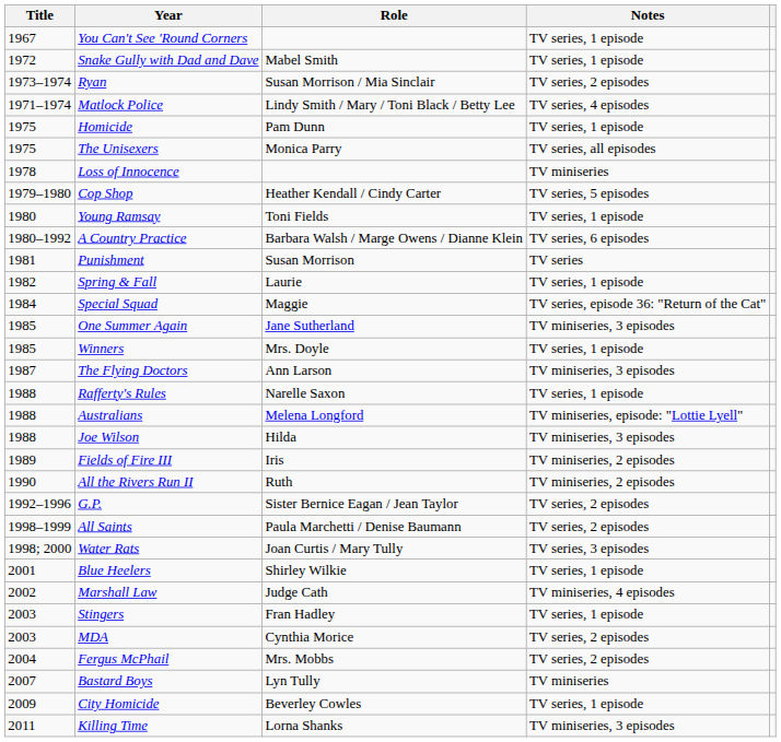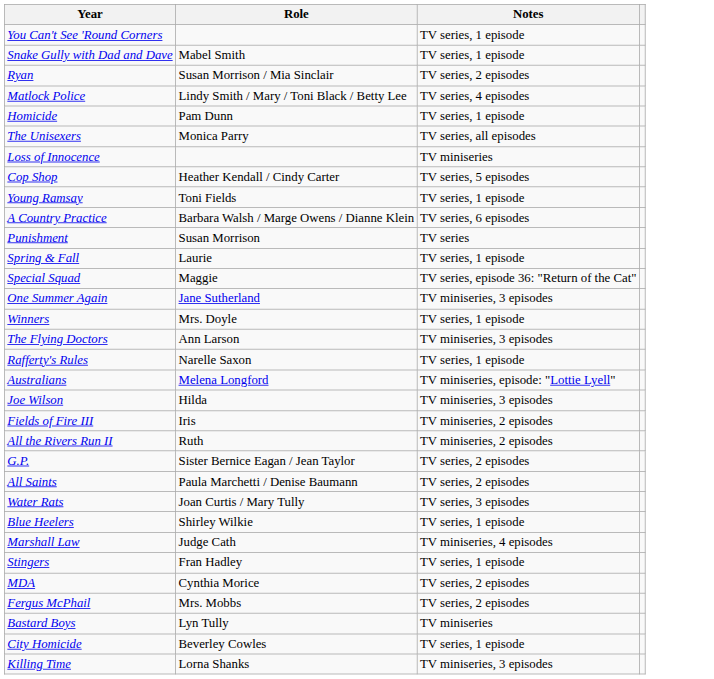- column: Title | 1967 | 1972 | 1973–1974 | 1971–1974 | 1975 | 1975 | 1978 | 1979–1980 | 1980 | 1980–1992 | 1981 | 1982 | 1984 | 1985 | 1985 | 1987 | 1988 | 1988 | 1988 | 1989 | 1990 | 1992–1996 | 1998–1999 | 1998; 2000 | 2001 | 2002 | 2003 | 2003 | 2004 | 2007 | 2009 | 2011
